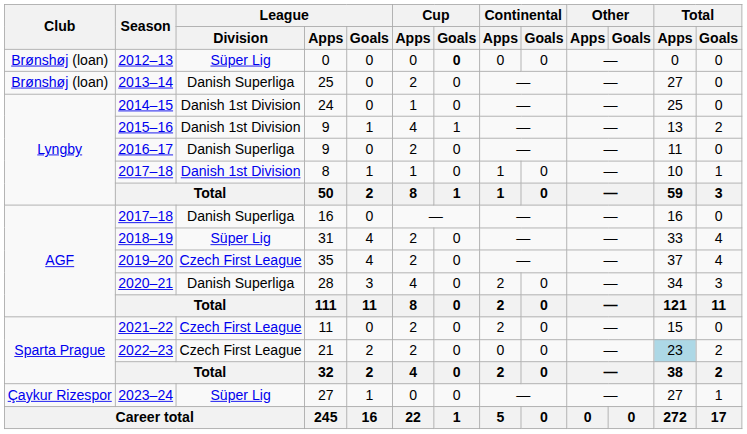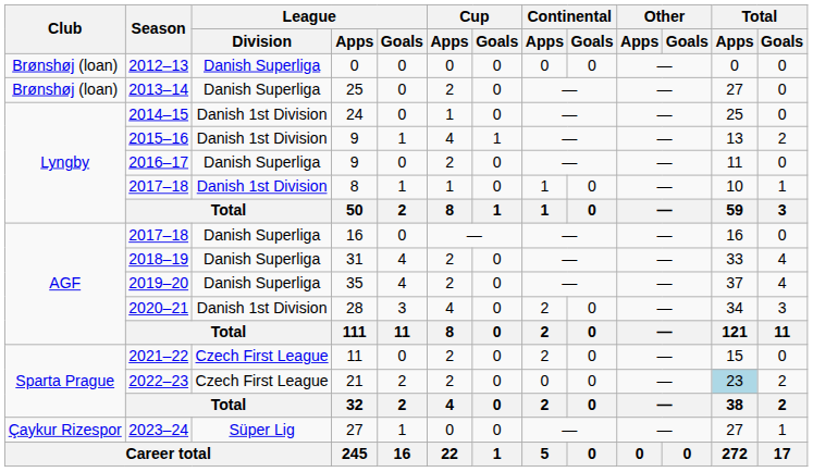2012–13 | League / Division: Süper Lig -> Danish Superliga
2012–13 | Cup / Goals: bold -> normal
2018–19 | League / Division: Süper Lig -> Danish Superliga
2019–20 | League / Division: Czech First League -> Danish Superliga
2020–21 | League / Division: Danish Superliga -> Danish 1st Division
